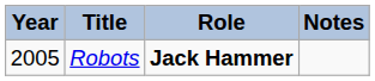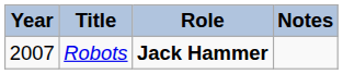Robots | Year: 2005 -> 2007
